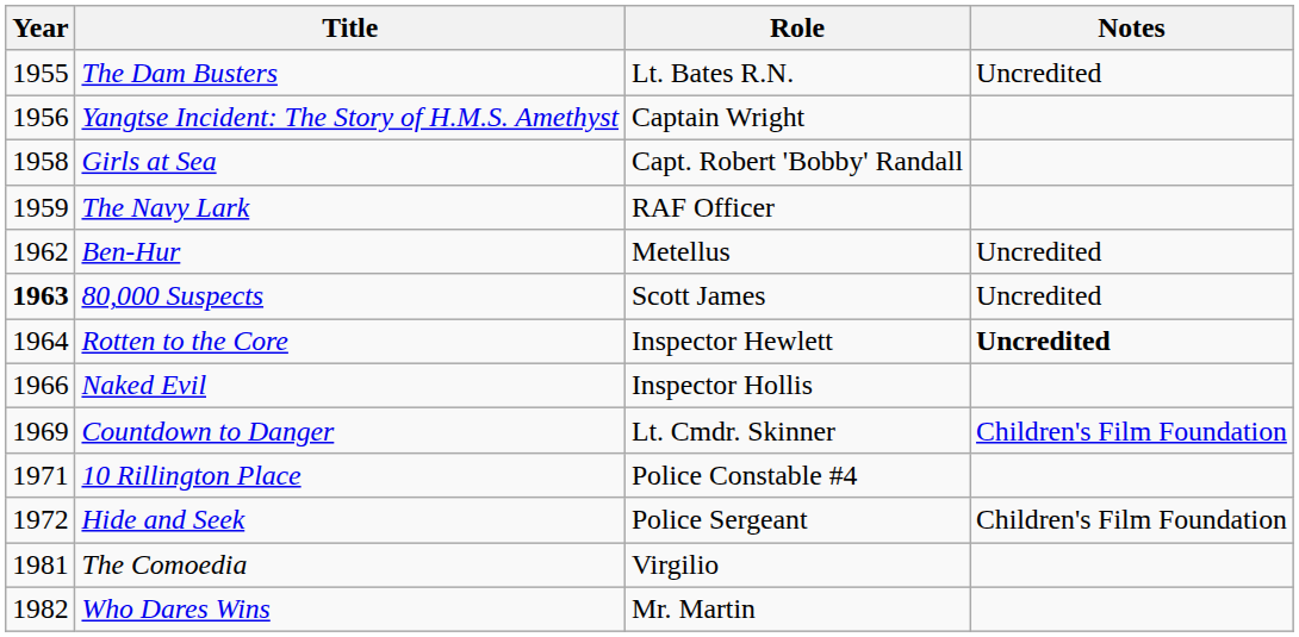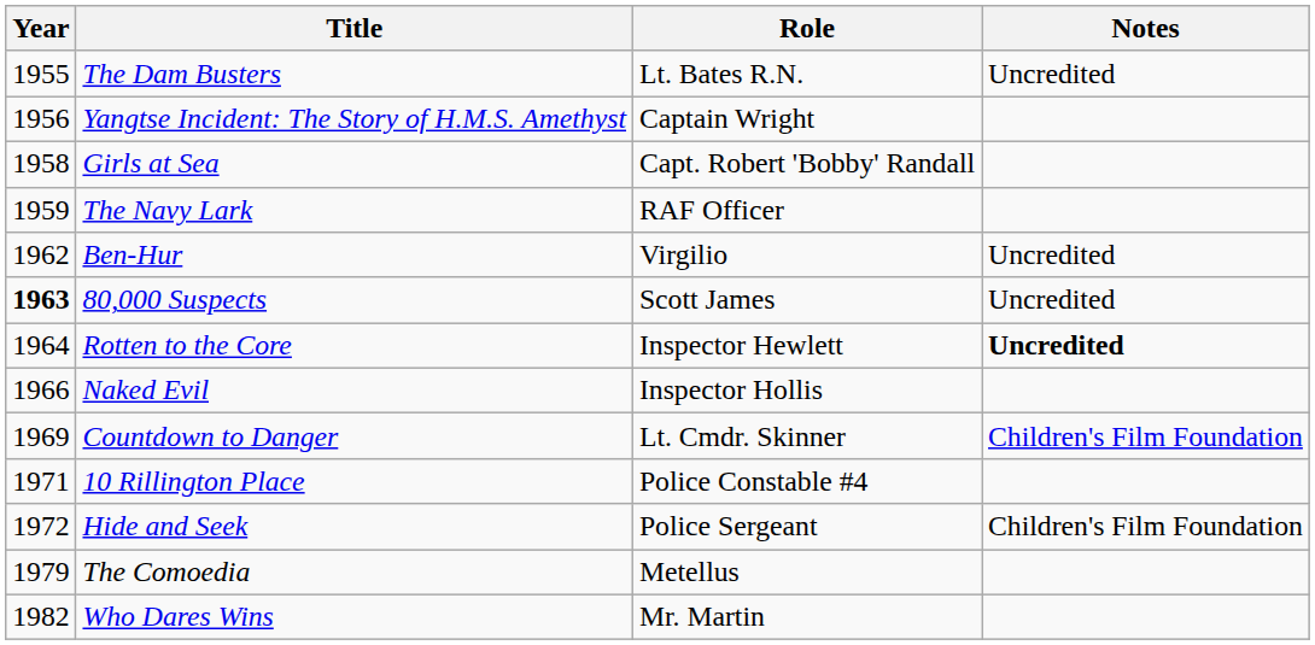Ben-Hur | Role: Metellus -> Virgilio
The Comoedia | Year: 1981 -> 1979
The Comoedia | Role: Virgilio -> Metellus
